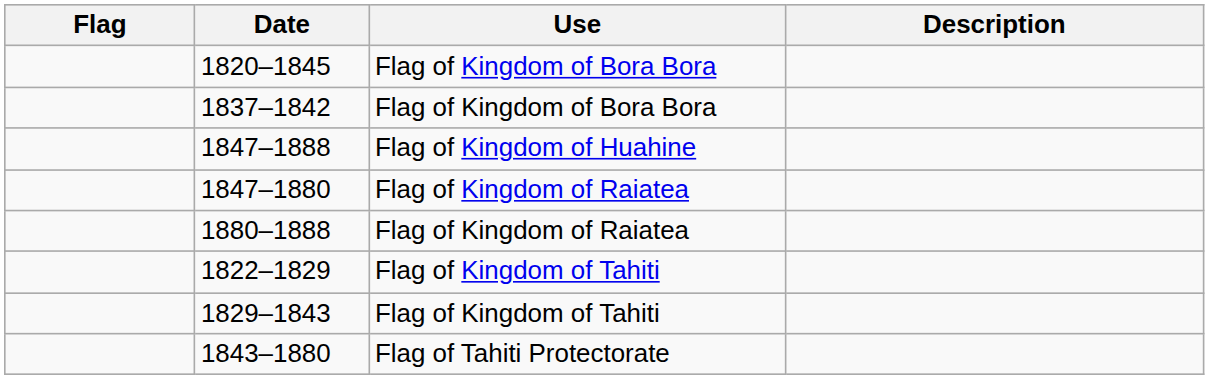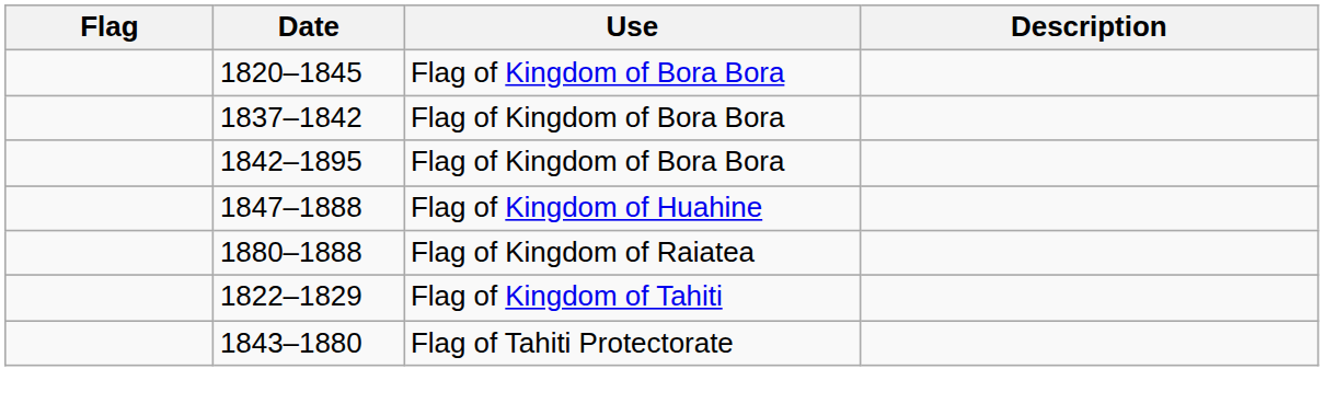+ row: 1842–1895 | Flag of Kingdom of Bora Bora
- row: 1847–1880 | Flag of Kingdom of Raiatea
- row: 1829–1843 | Flag of Kingdom of Tahiti
